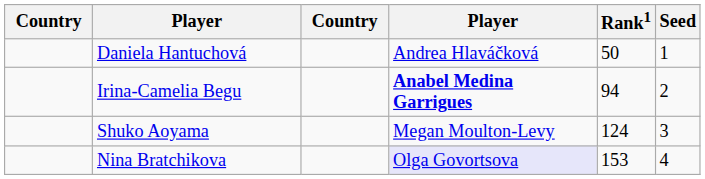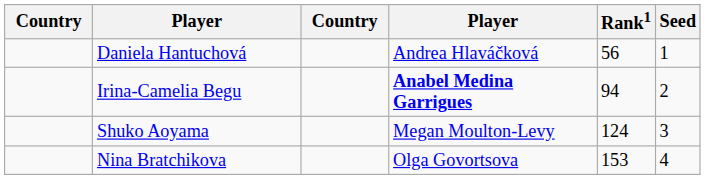Daniela Hantuchová | Rank1: 50 -> 56
Nina Bratchikova | column 4: lavender background -> no background
